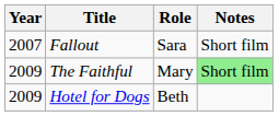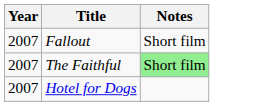- column: Role | Sara | Mary | Beth
The Faithful | Year: 2009 -> 2007
Hotel for Dogs | Year: 2009 -> 2007
